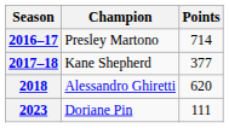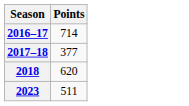- column: Champion | Presley Martono | Kane Shepherd | Alessandro Ghiretti | Doriane Pin
2023 | Points: 111 -> 511
